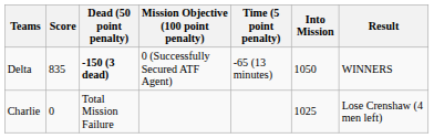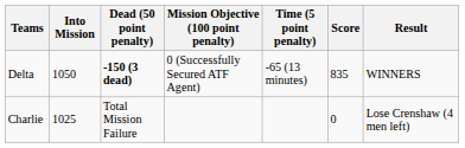columns swapped: Into Mission <-> Score
